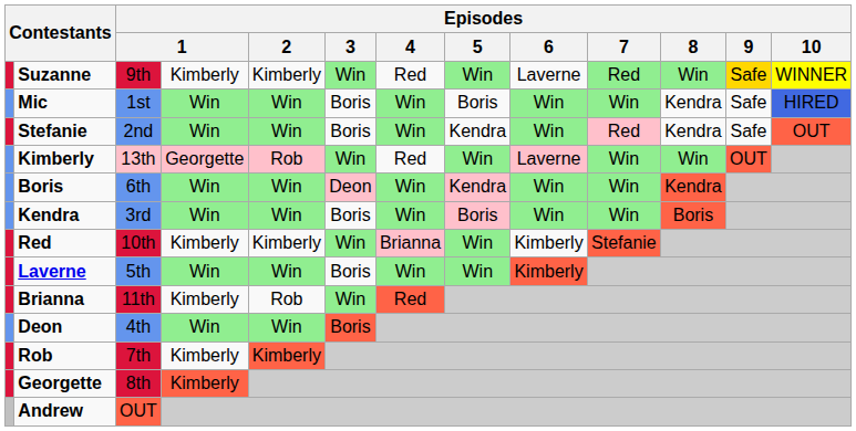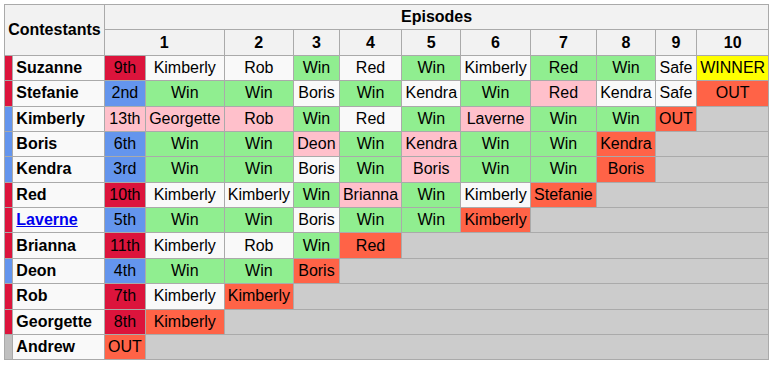Suzanne | Episodes / 2: Kimberly -> Rob
Suzanne | Episodes / 6: Laverne -> Kimberly
Suzanne | Episodes / 9: gold background -> no background
- row: Mic | 1st | Win | Win | Boris | Win | Boris | Win | Win | Kendra | Safe | HIRED
